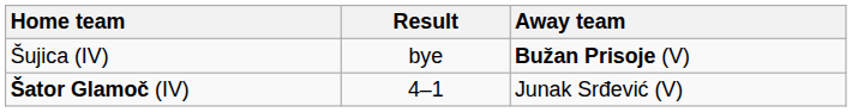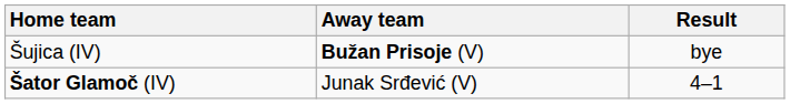columns swapped: Away team <-> Result
